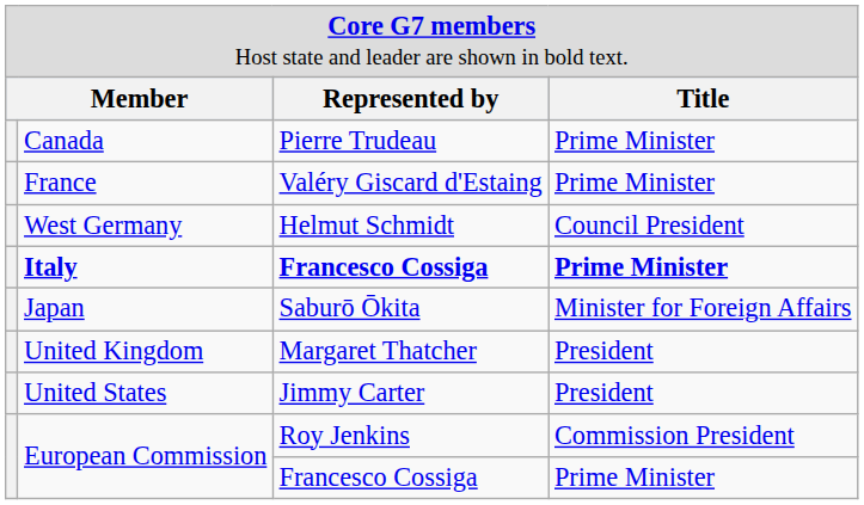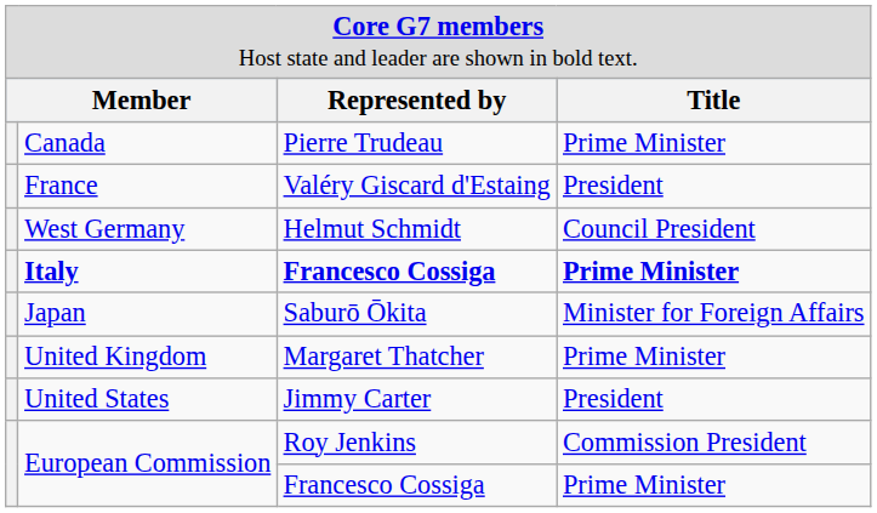France | column 4: Prime Minister -> President
United Kingdom | column 4: President -> Prime Minister
